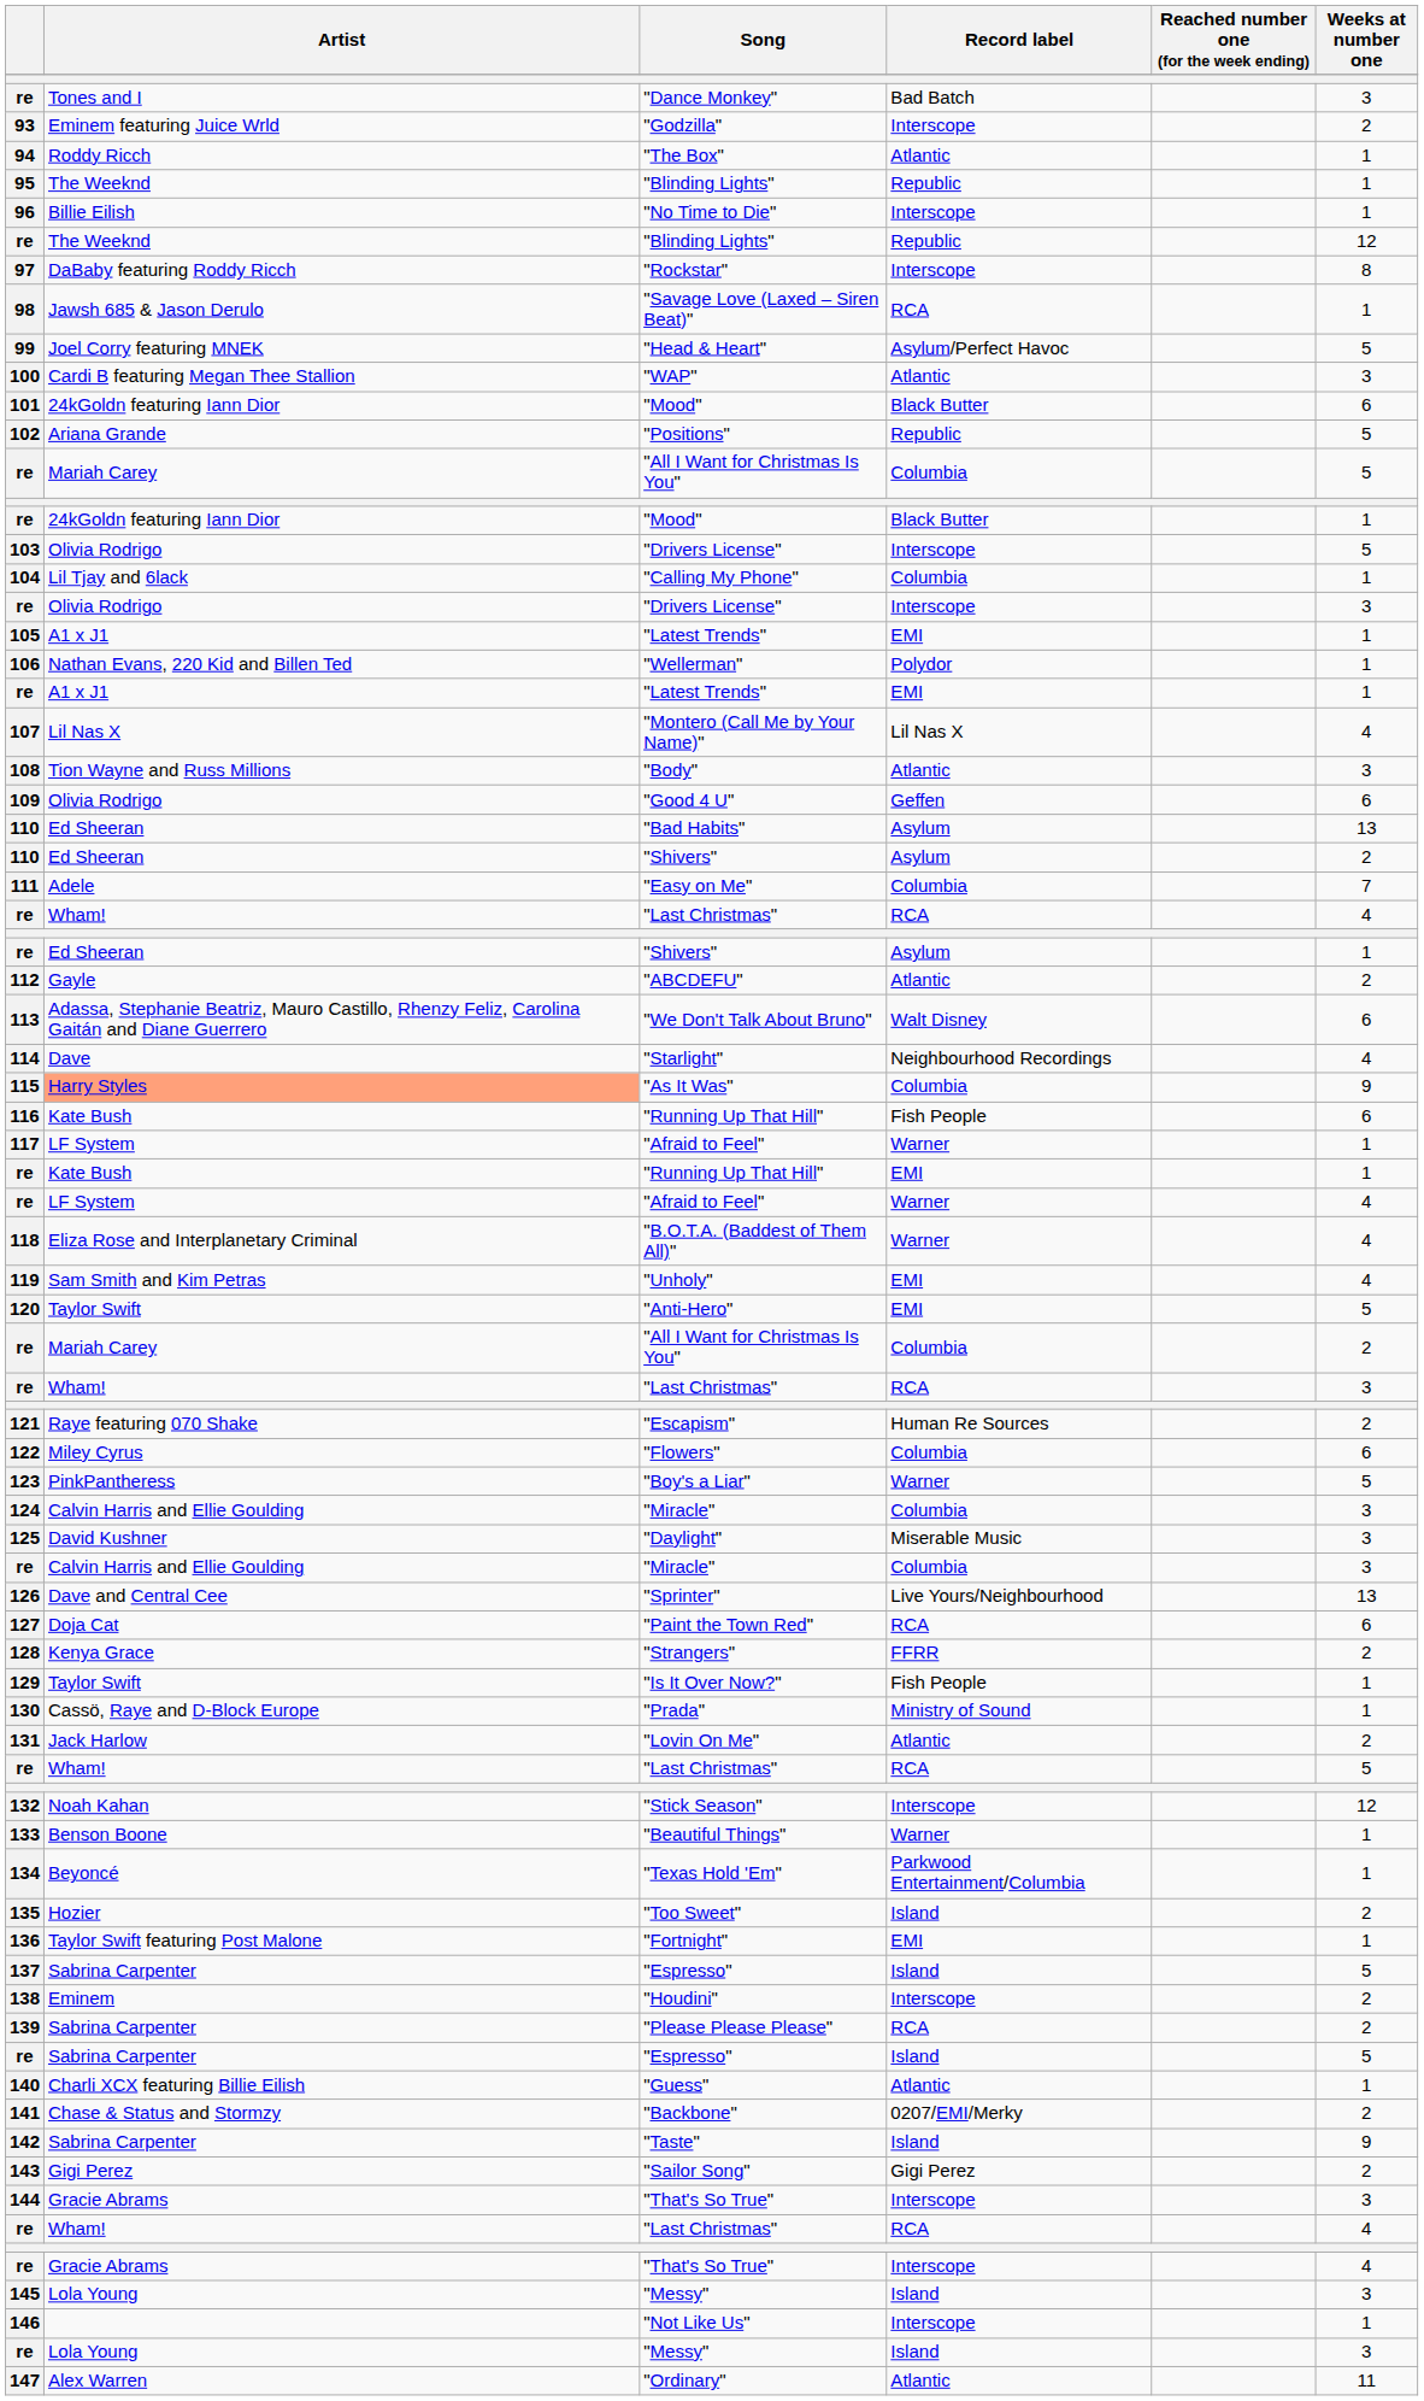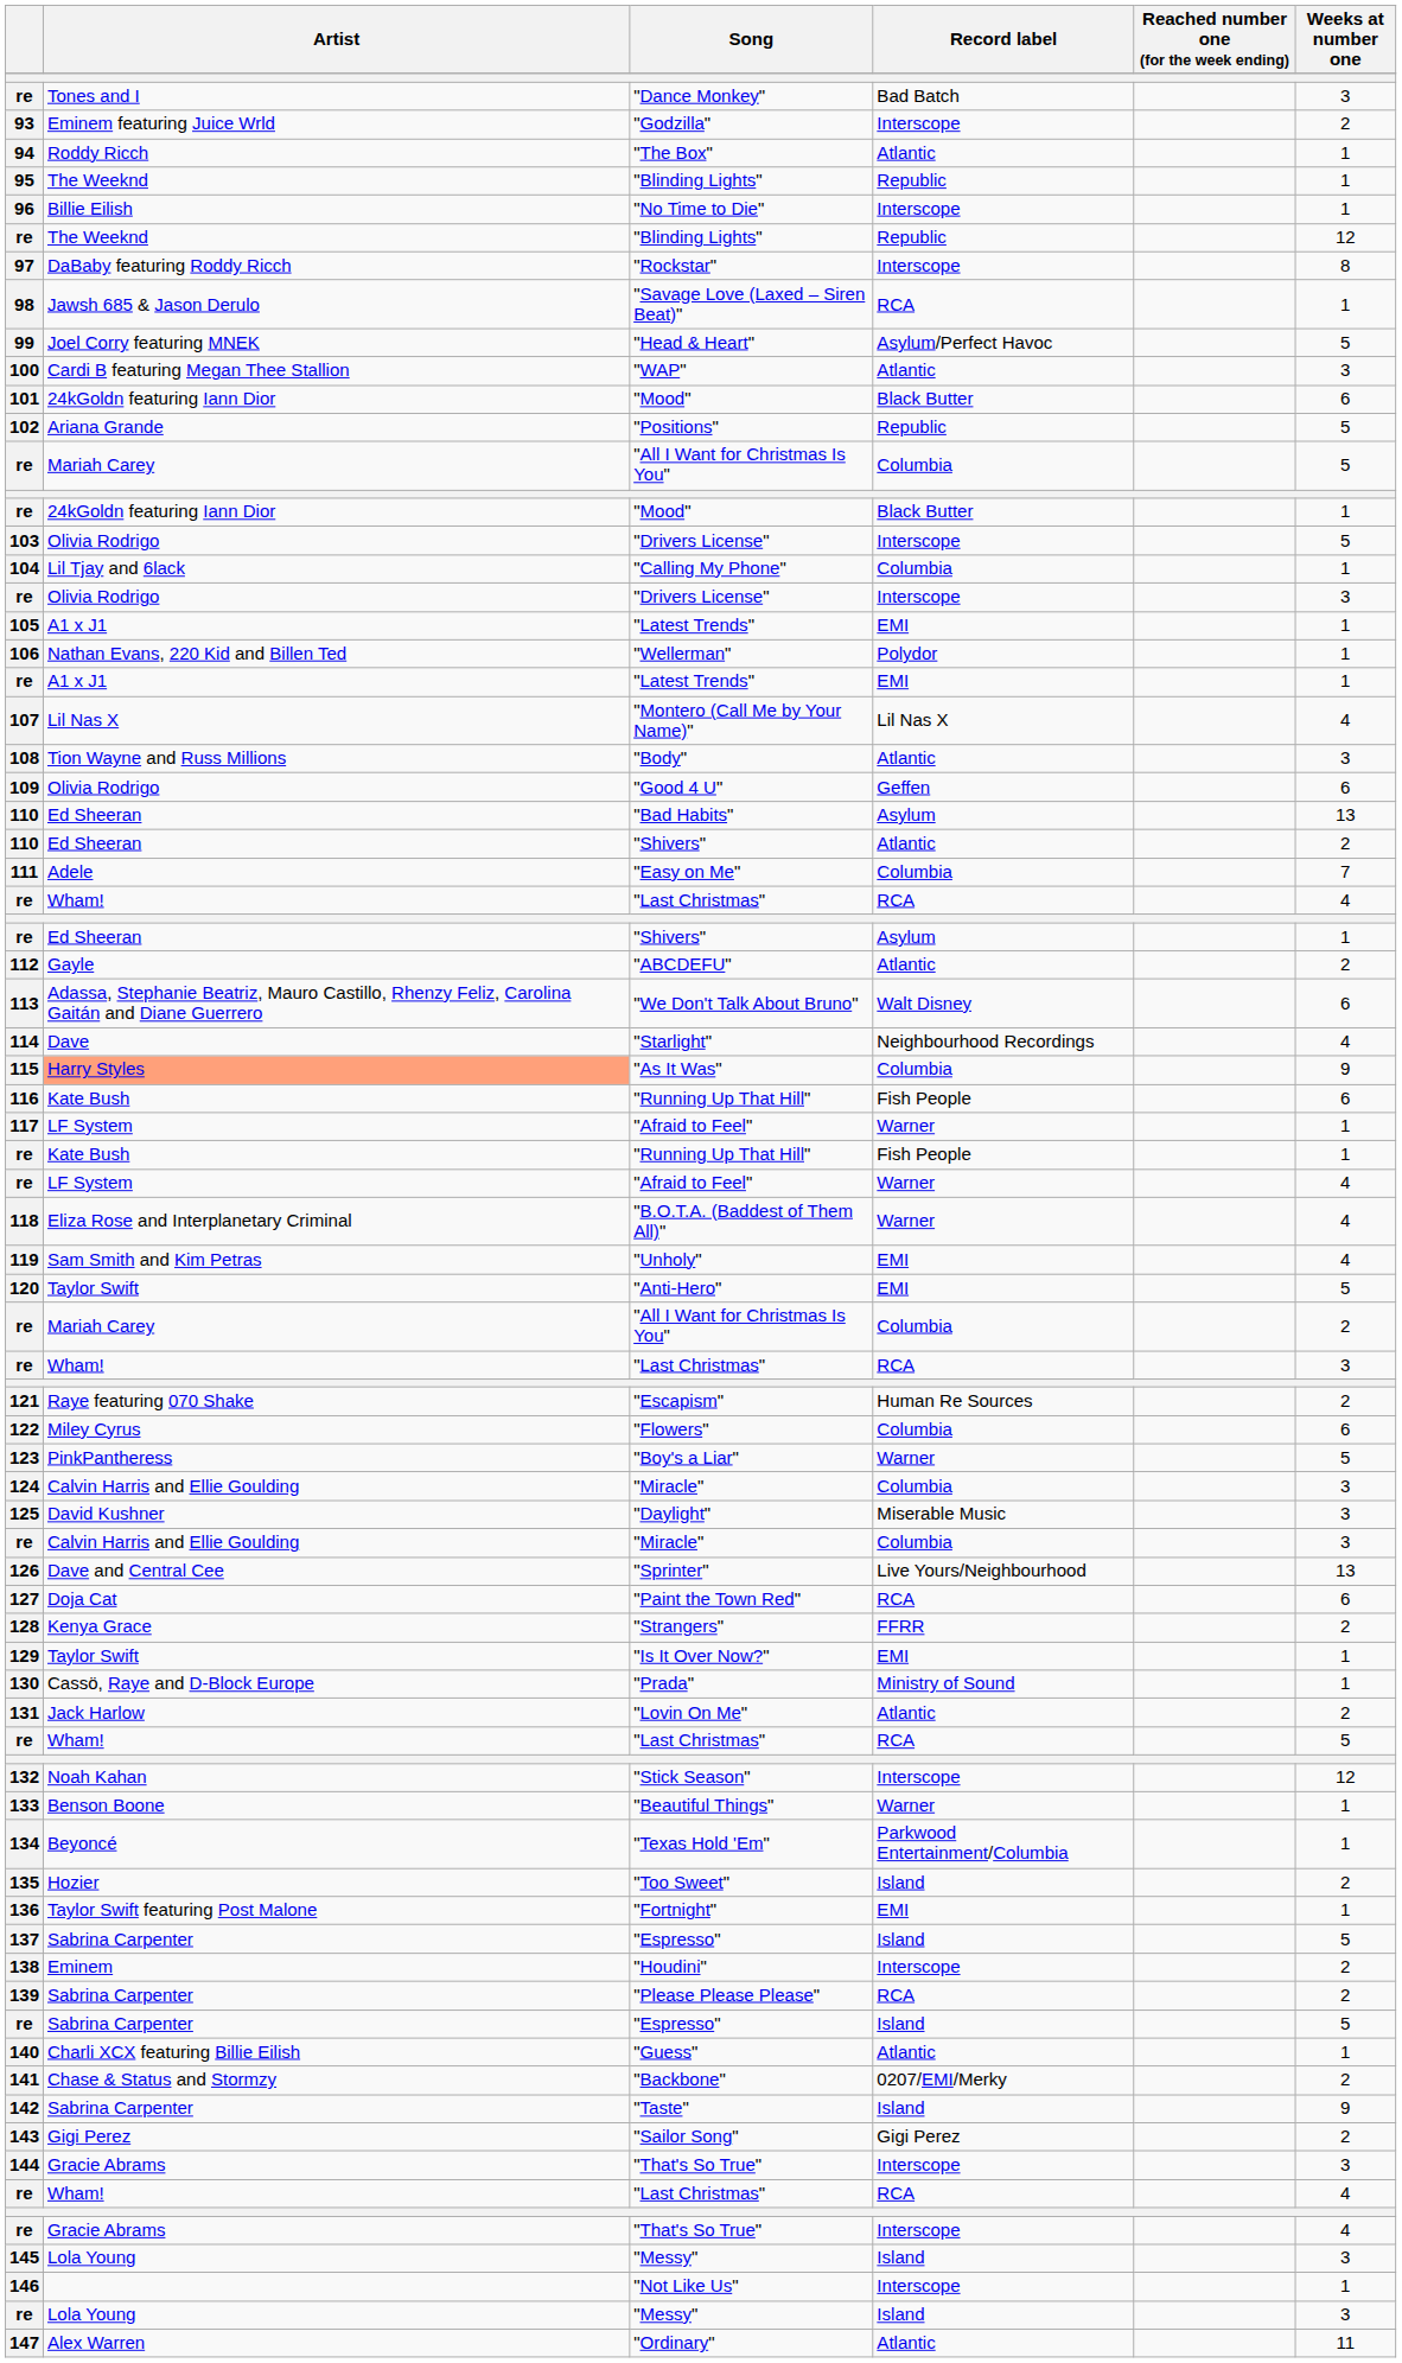110 / "Shivers" | Record label: Asylum -> Atlantic
re / "Running Up That Hill" | Record label: EMI -> Fish People
"Is It Over Now?" | Record label: Fish People -> EMI
